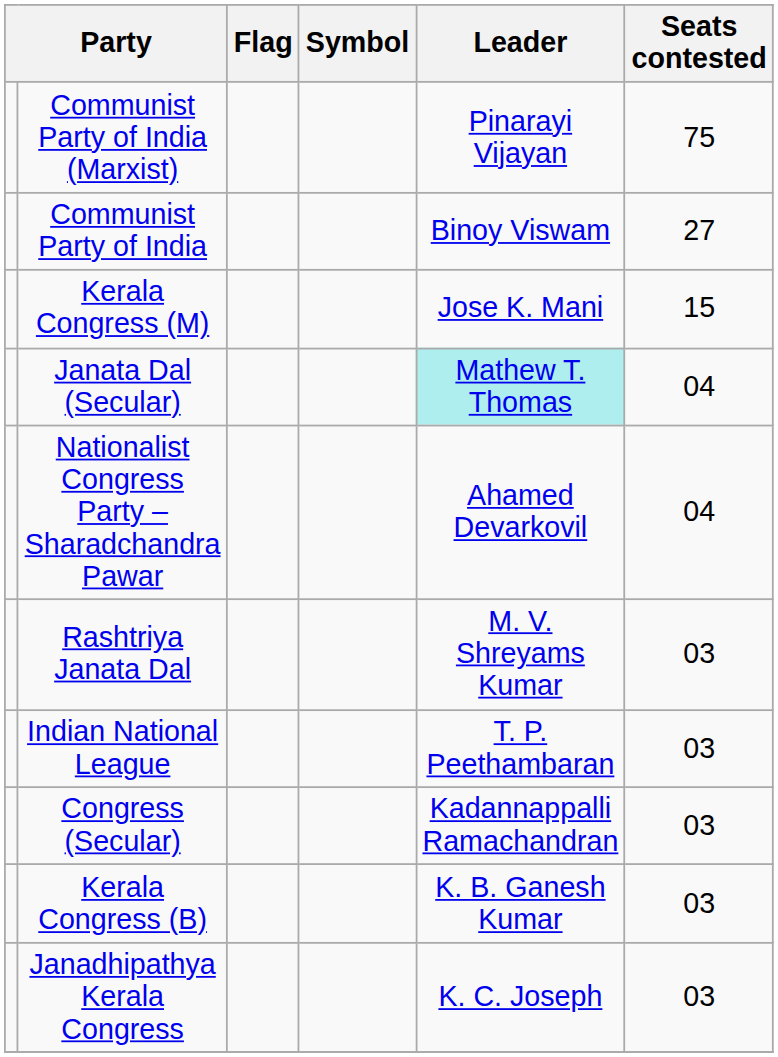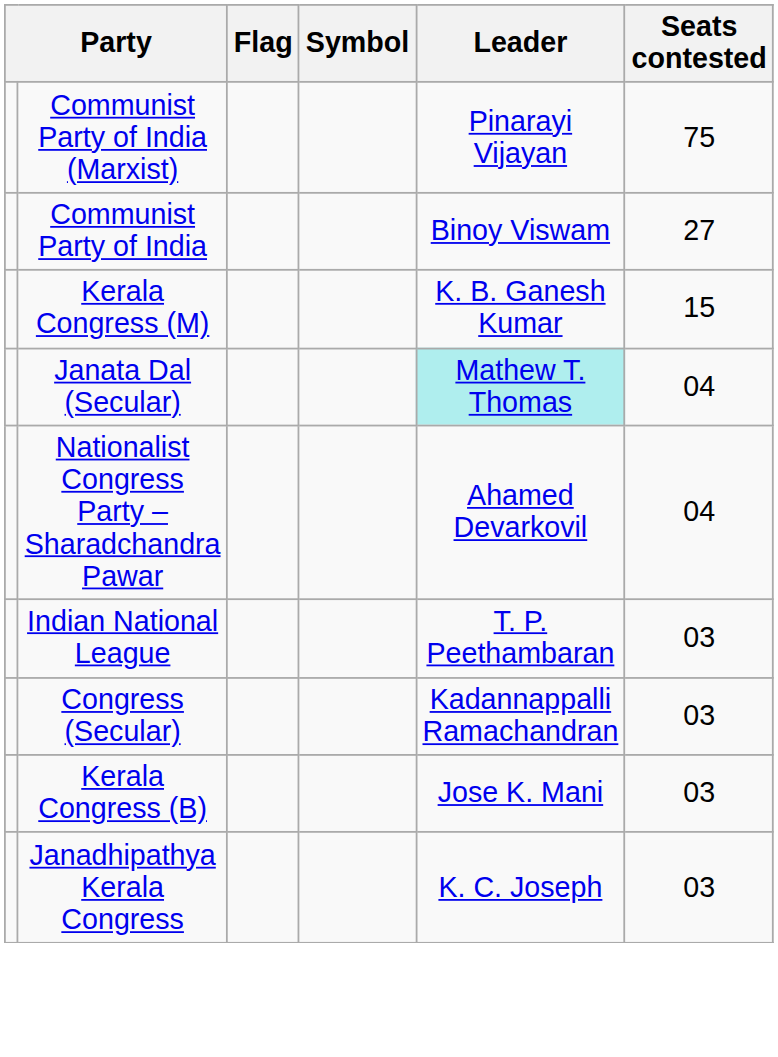Kerala Congress (M) | Leader: Jose K. Mani -> K. B. Ganesh Kumar
- row: Rashtriya Janata Dal | M. V. Shreyams Kumar | 03
Kerala Congress (B) | Leader: K. B. Ganesh Kumar -> Jose K. Mani
